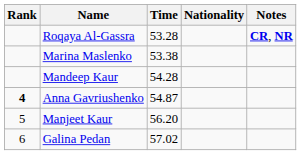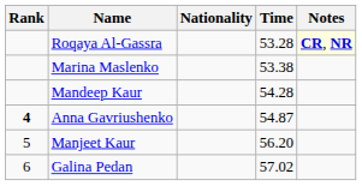columns swapped: Nationality <-> Time
Roqaya Al-Gassra | Notes: no background -> lightyellow background
